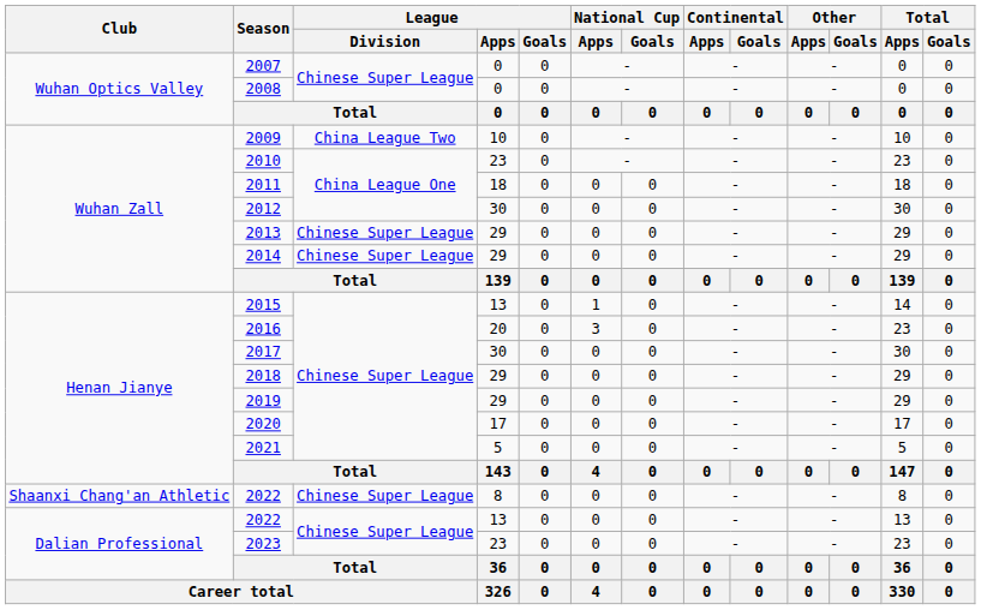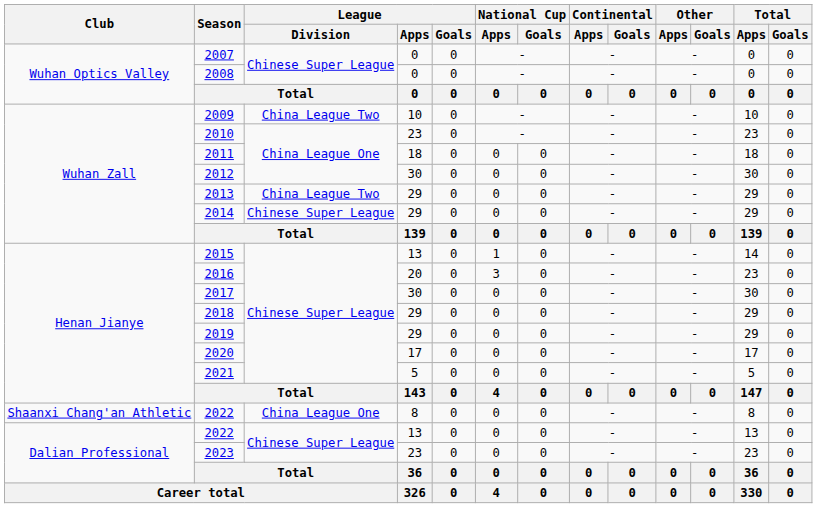2013 | League / Division: Chinese Super League -> China League Two
2022 / 8 | League / Division: Chinese Super League -> China League One
